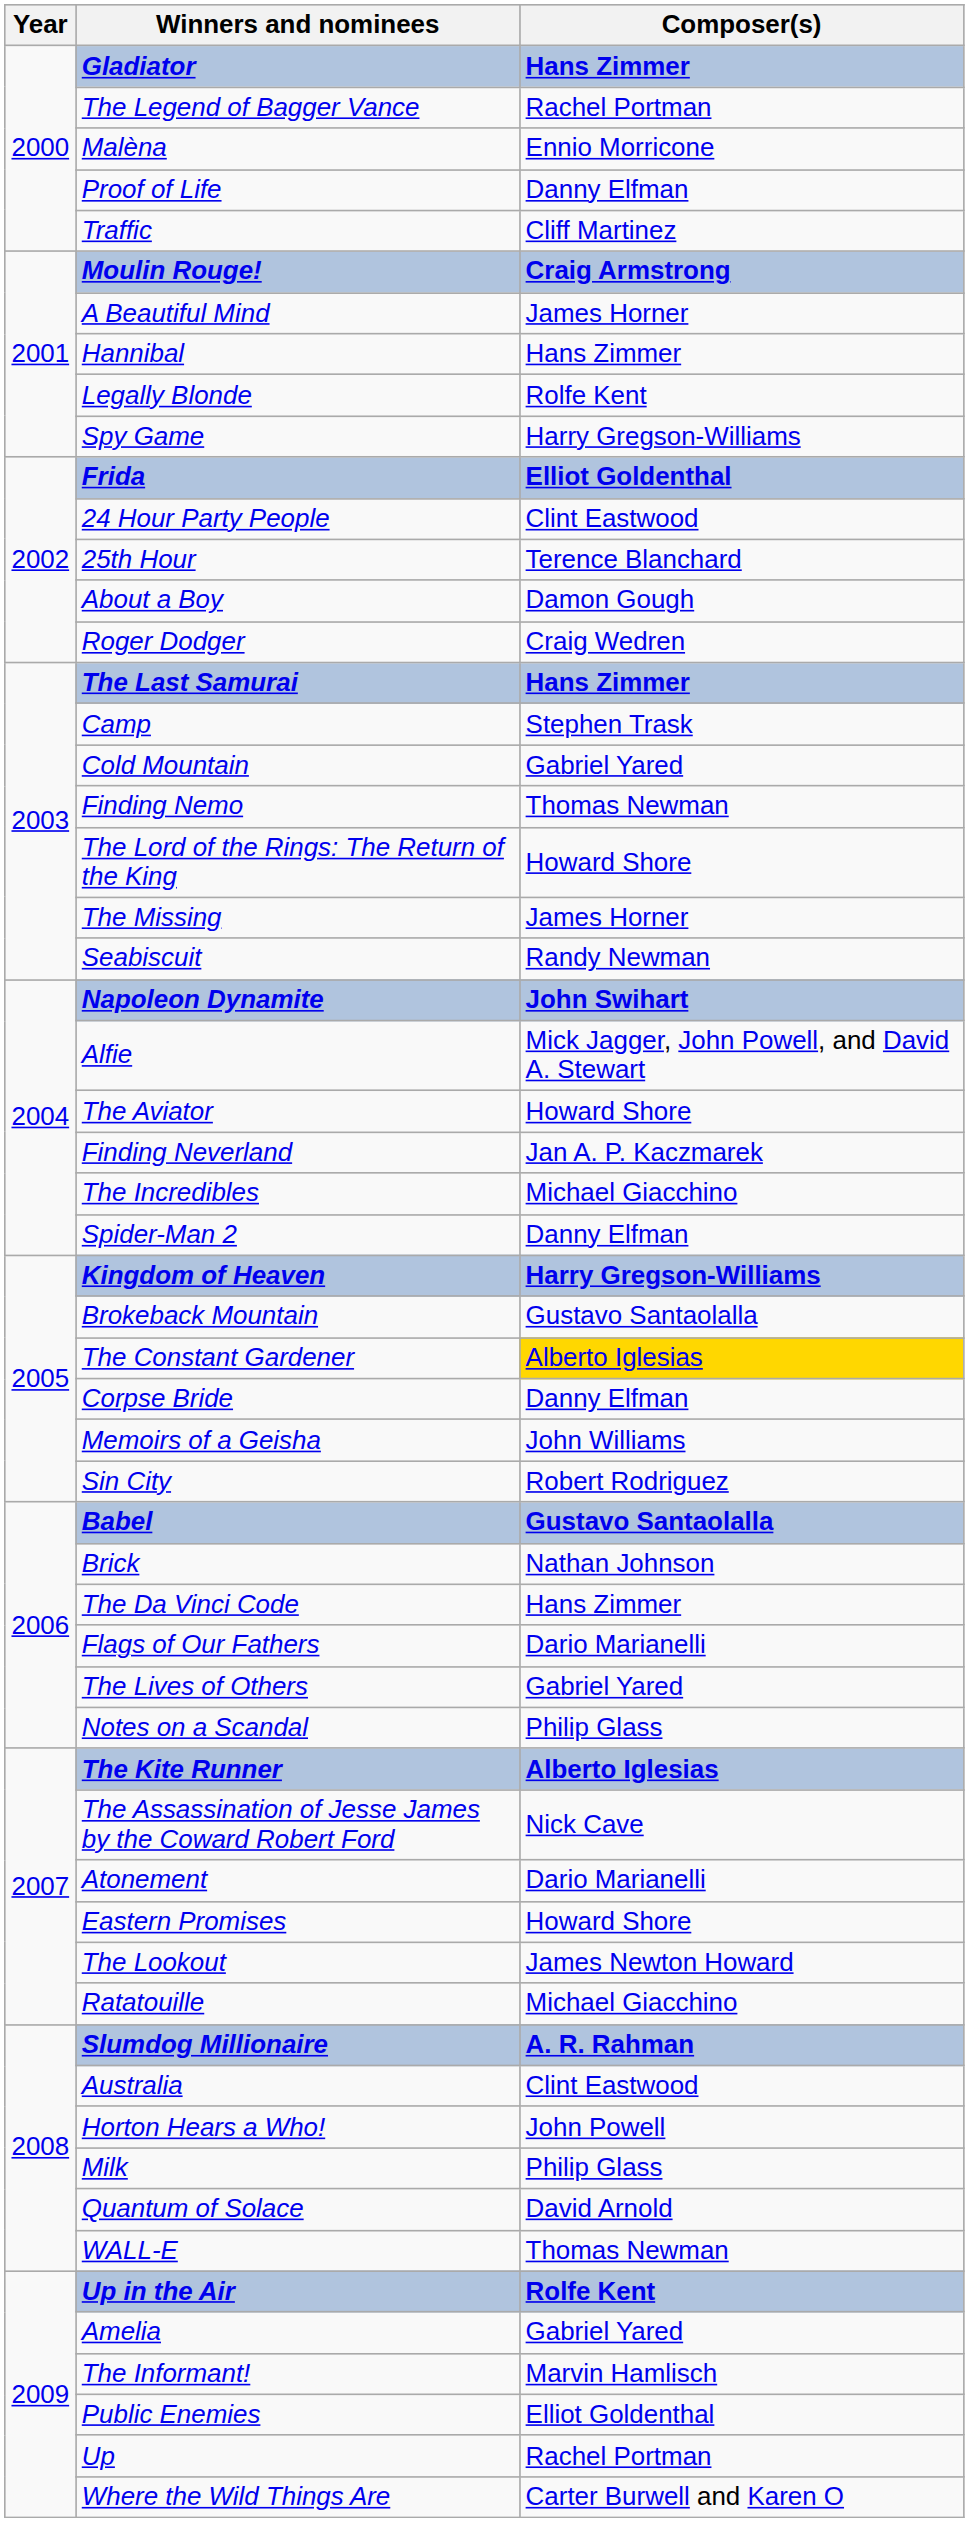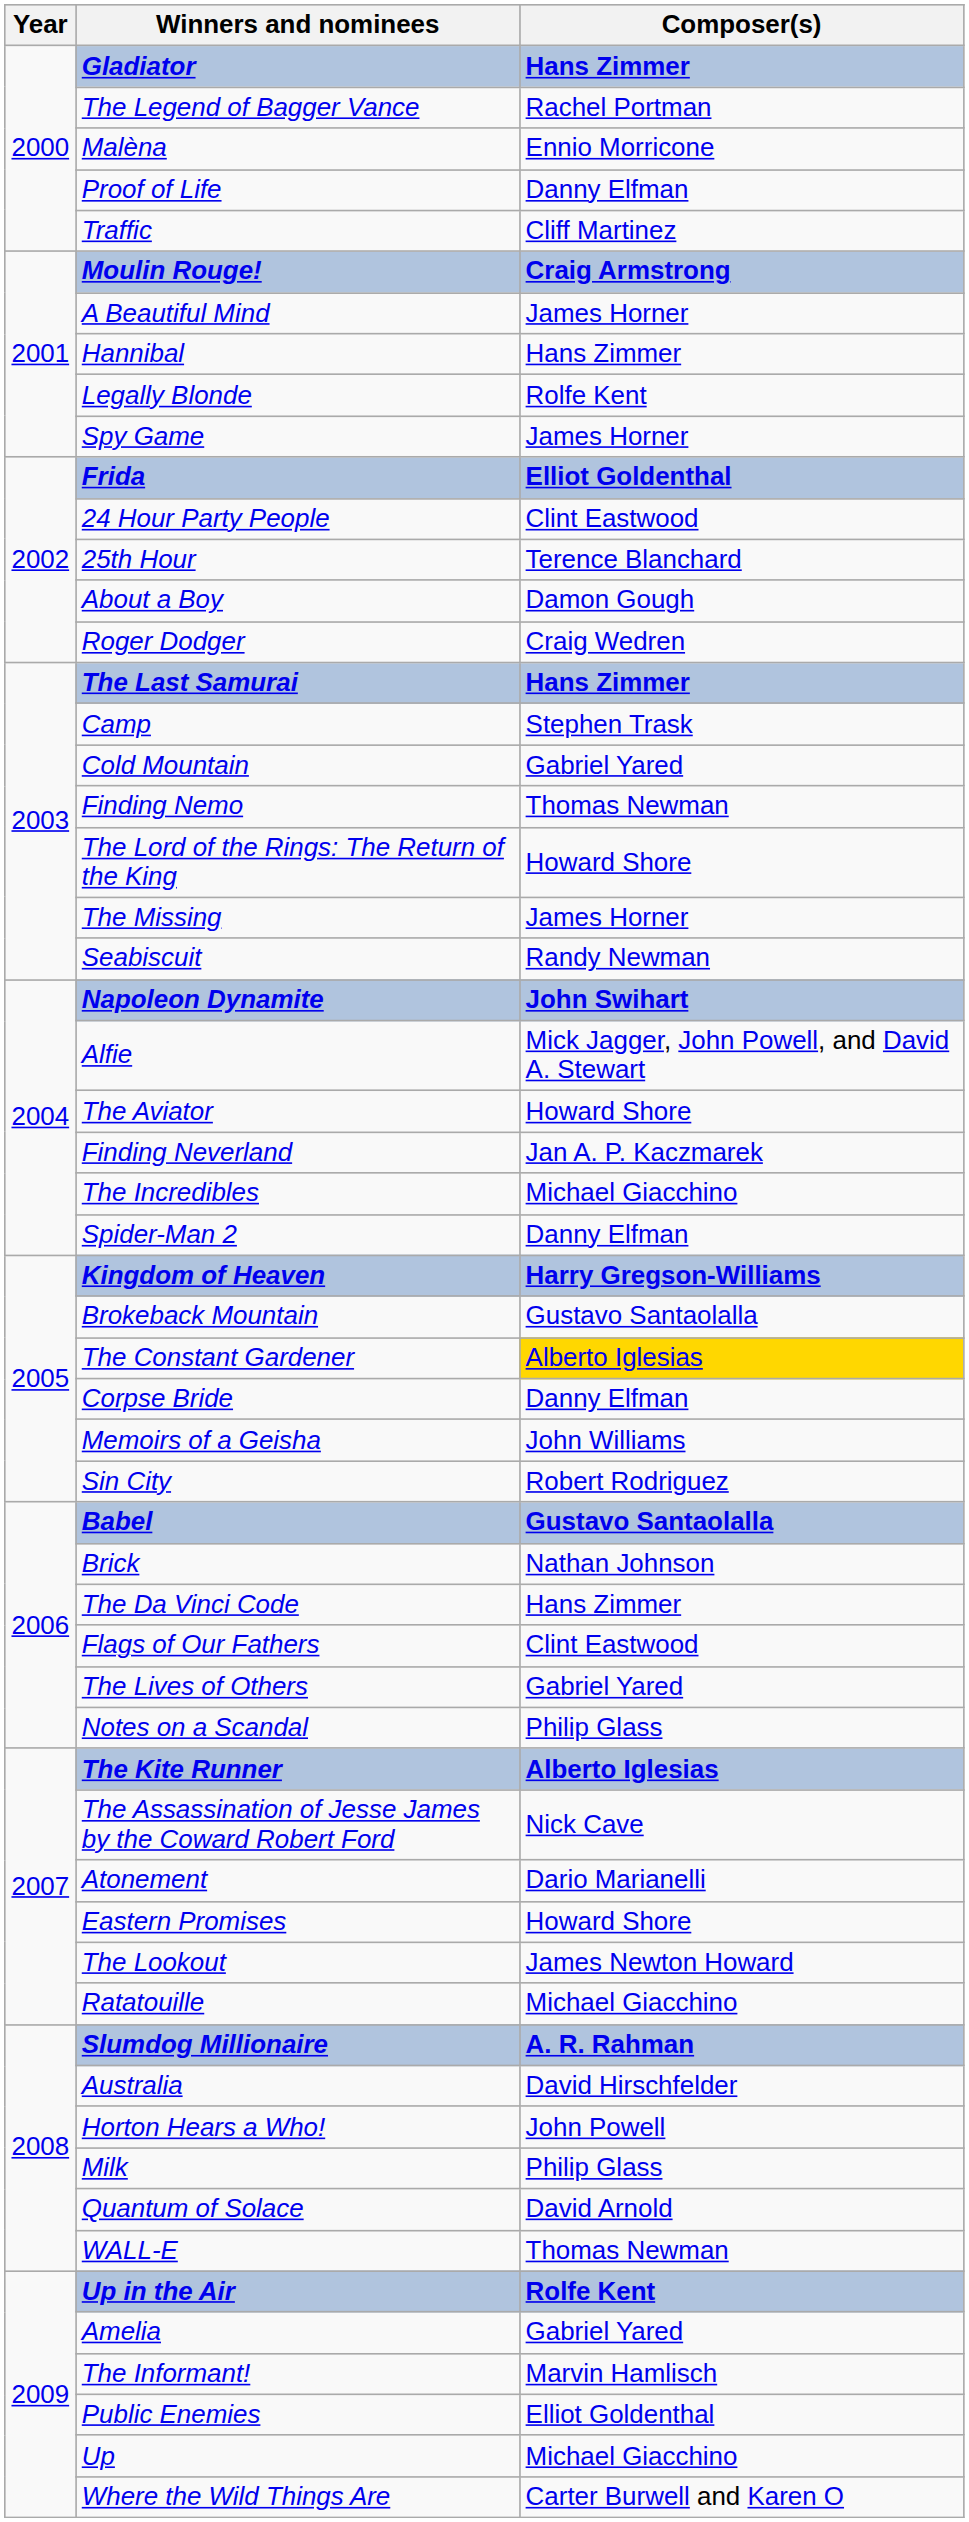Spy Game | Composer(s): Harry Gregson-Williams -> James Horner
Flags of Our Fathers | Composer(s): Dario Marianelli -> Clint Eastwood
Australia | Composer(s): Clint Eastwood -> David Hirschfelder
Up | Composer(s): Rachel Portman -> Michael Giacchino
